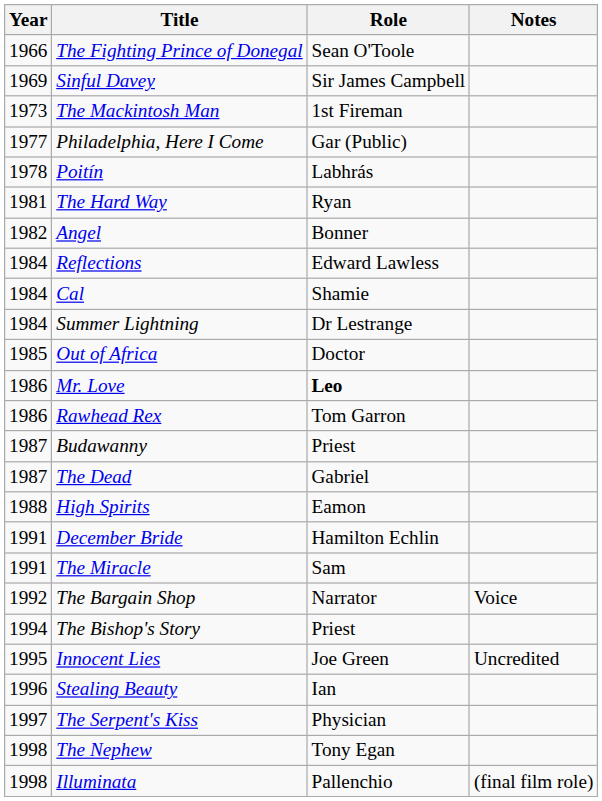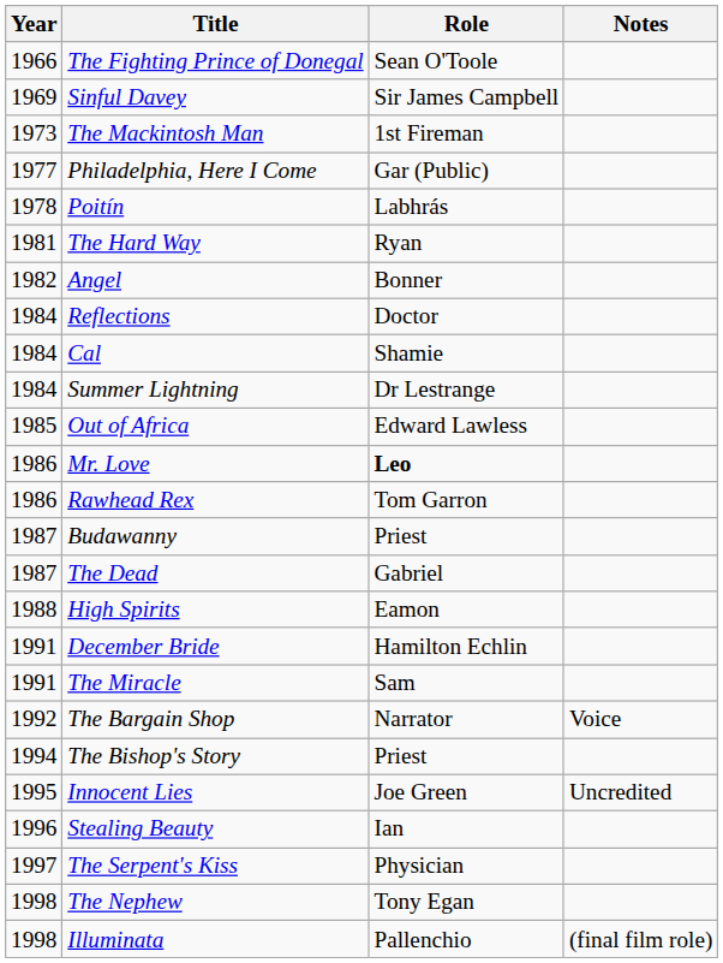Reflections | Role: Edward Lawless -> Doctor
Out of Africa | Role: Doctor -> Edward Lawless
